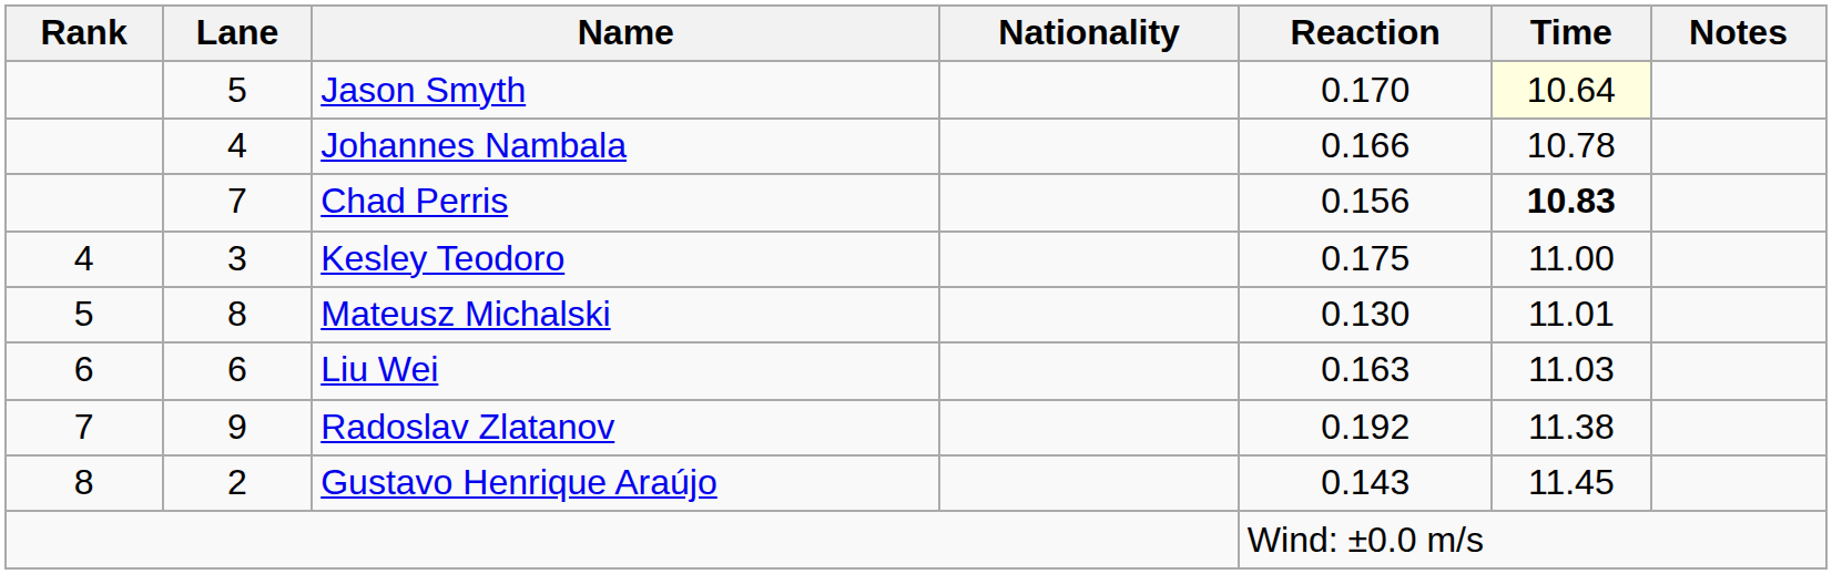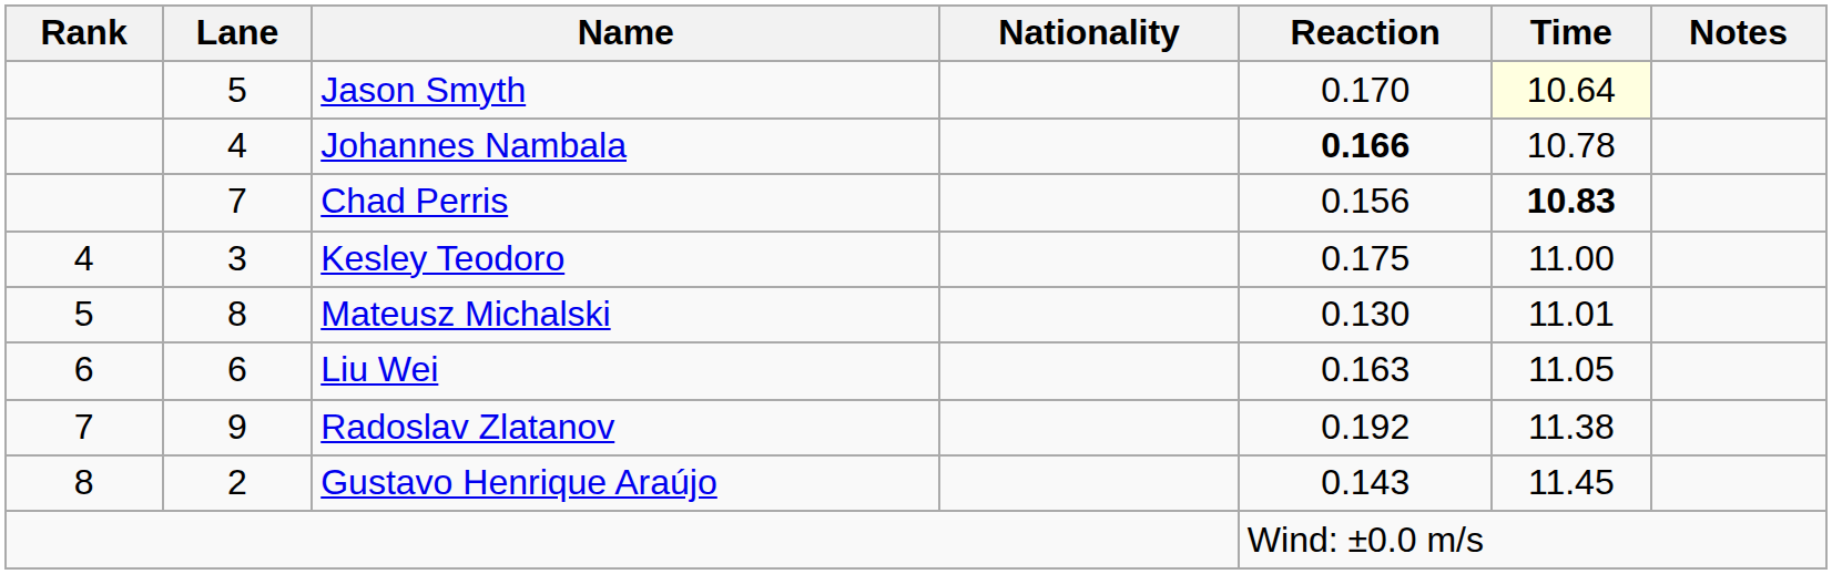Johannes Nambala | Reaction: normal -> bold
Liu Wei | Time: 11.03 -> 11.05
